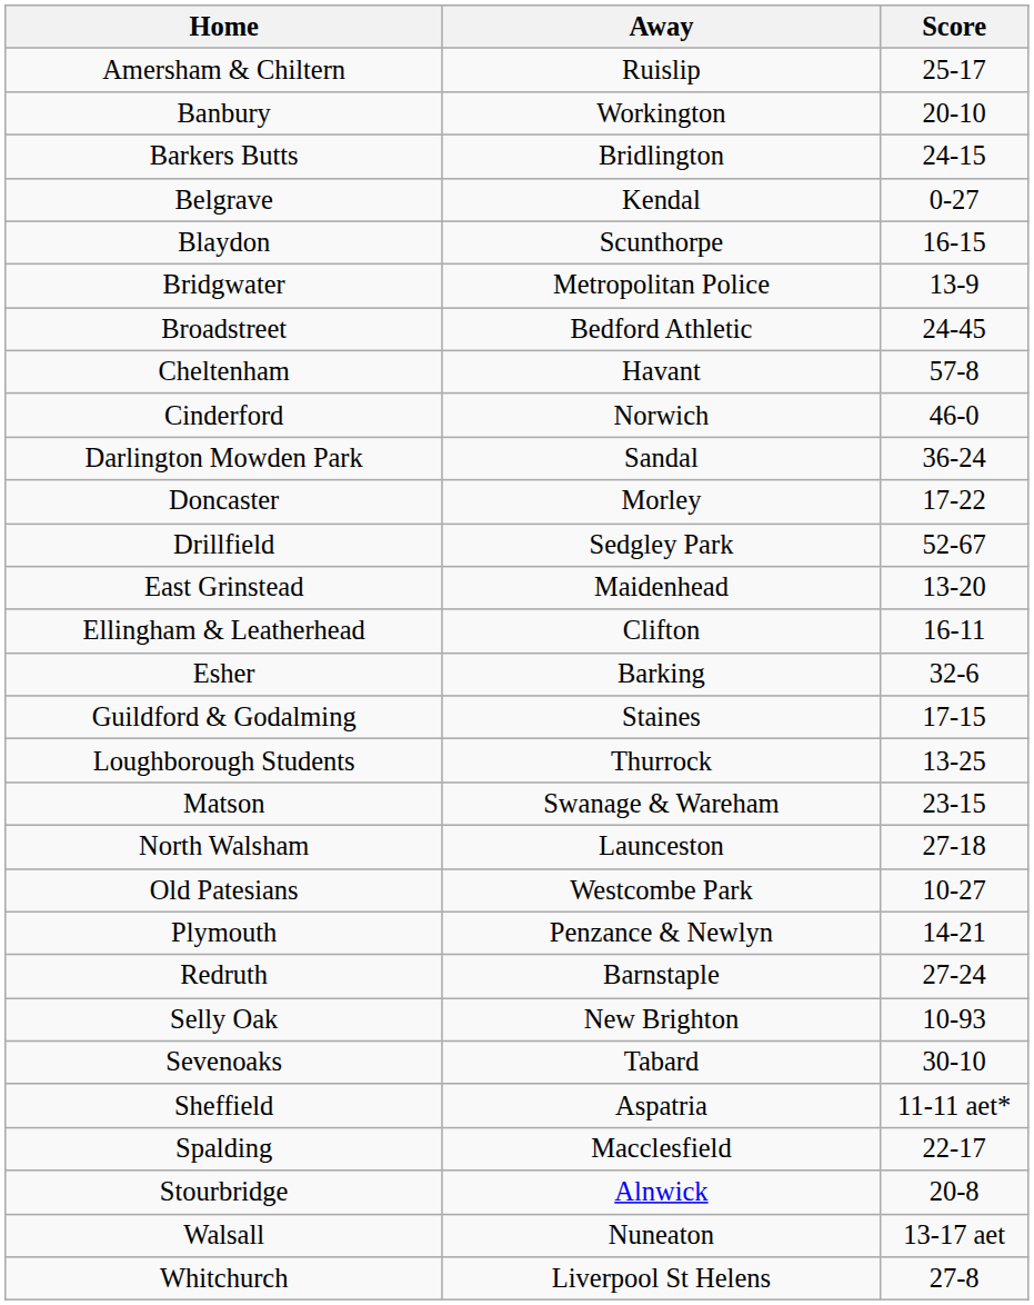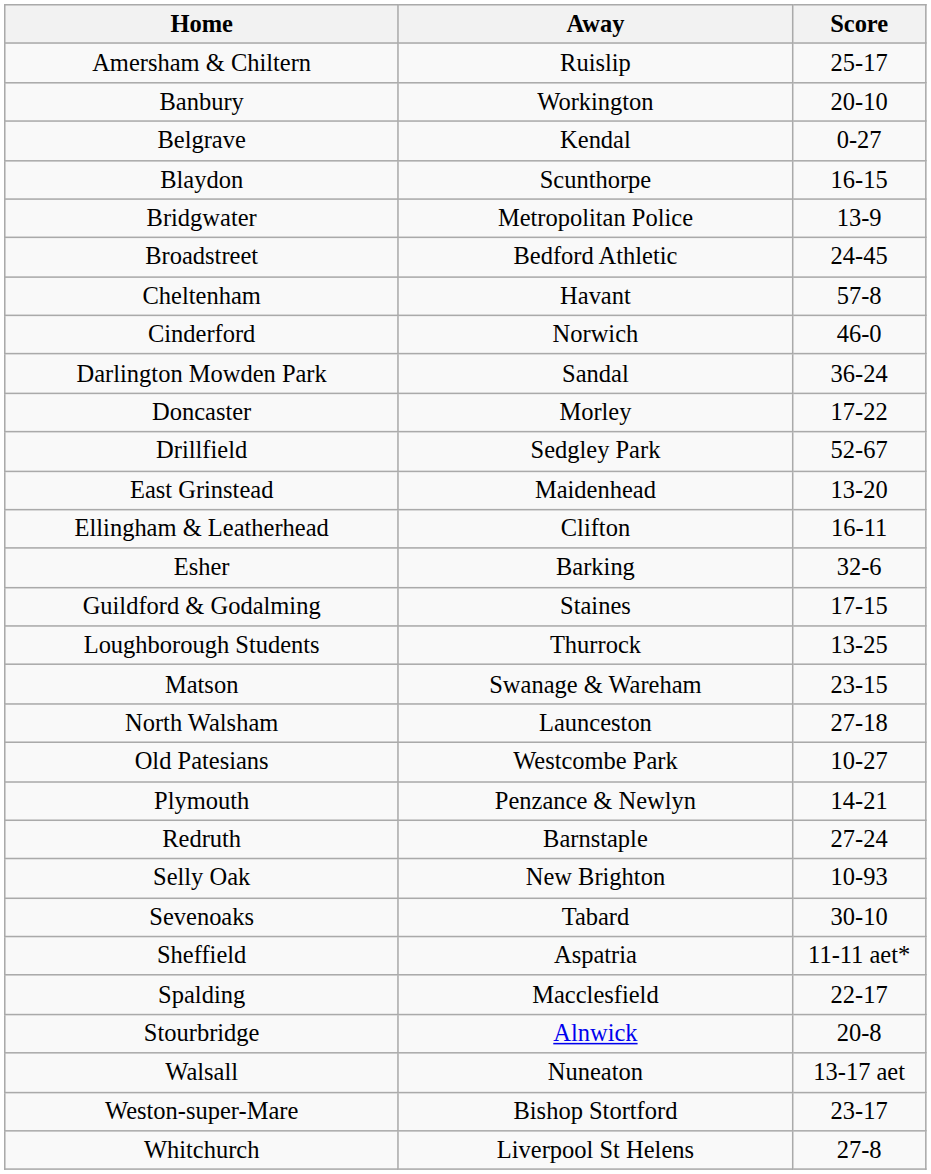- row: Barkers Butts | Bridlington | 24-15
+ row: Weston-super-Mare | Bishop Stortford | 23-17
